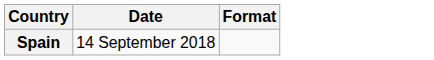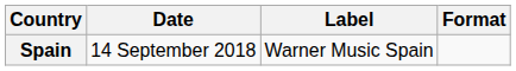+ column: Label | Warner Music Spain
